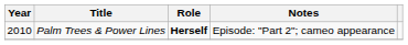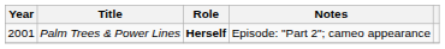Palm Trees & Power Lines | Year: 2010 -> 2001
